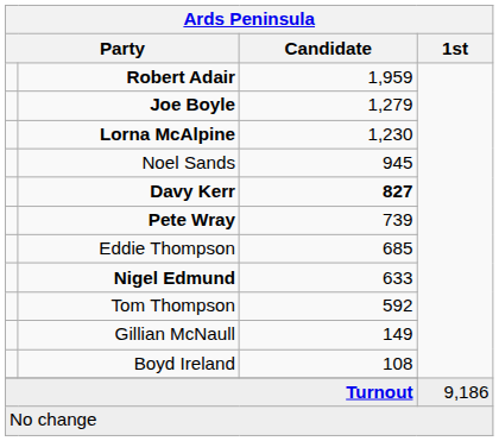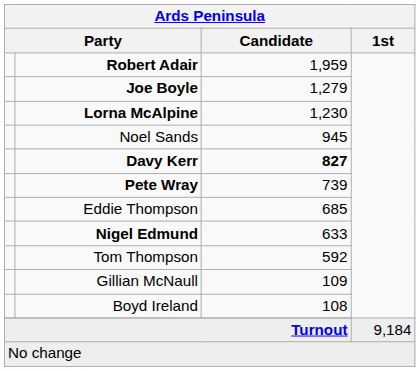Gillian McNaull | Candidate: 149 -> 109
Turnout | 1st: 9,186 -> 9,184
